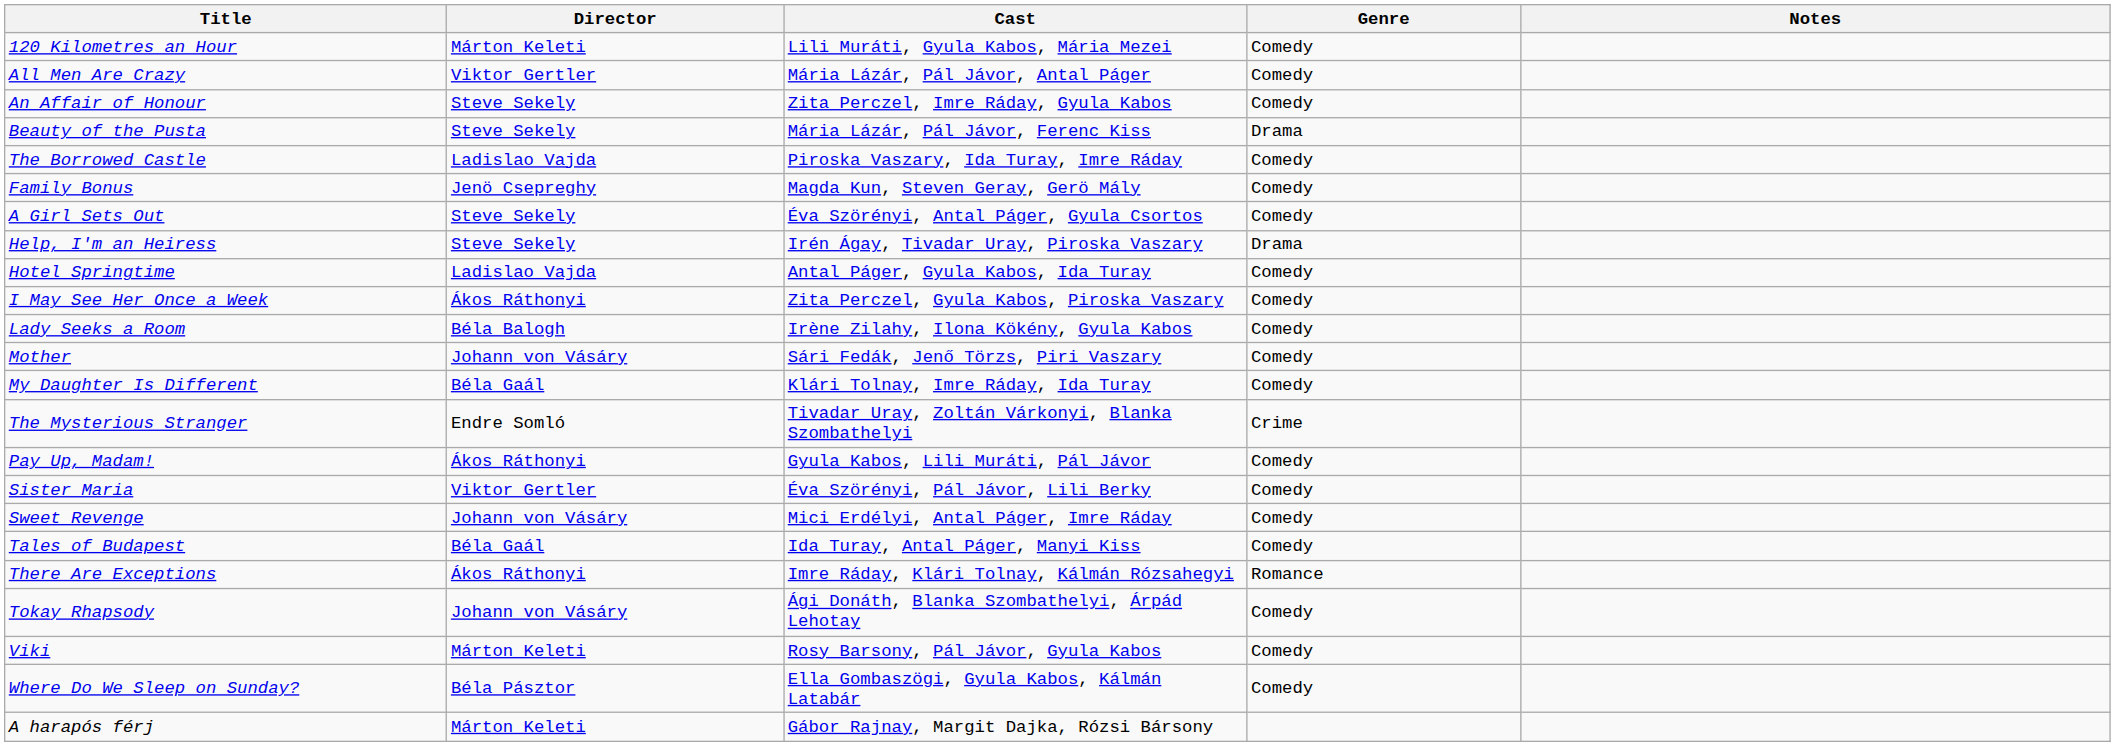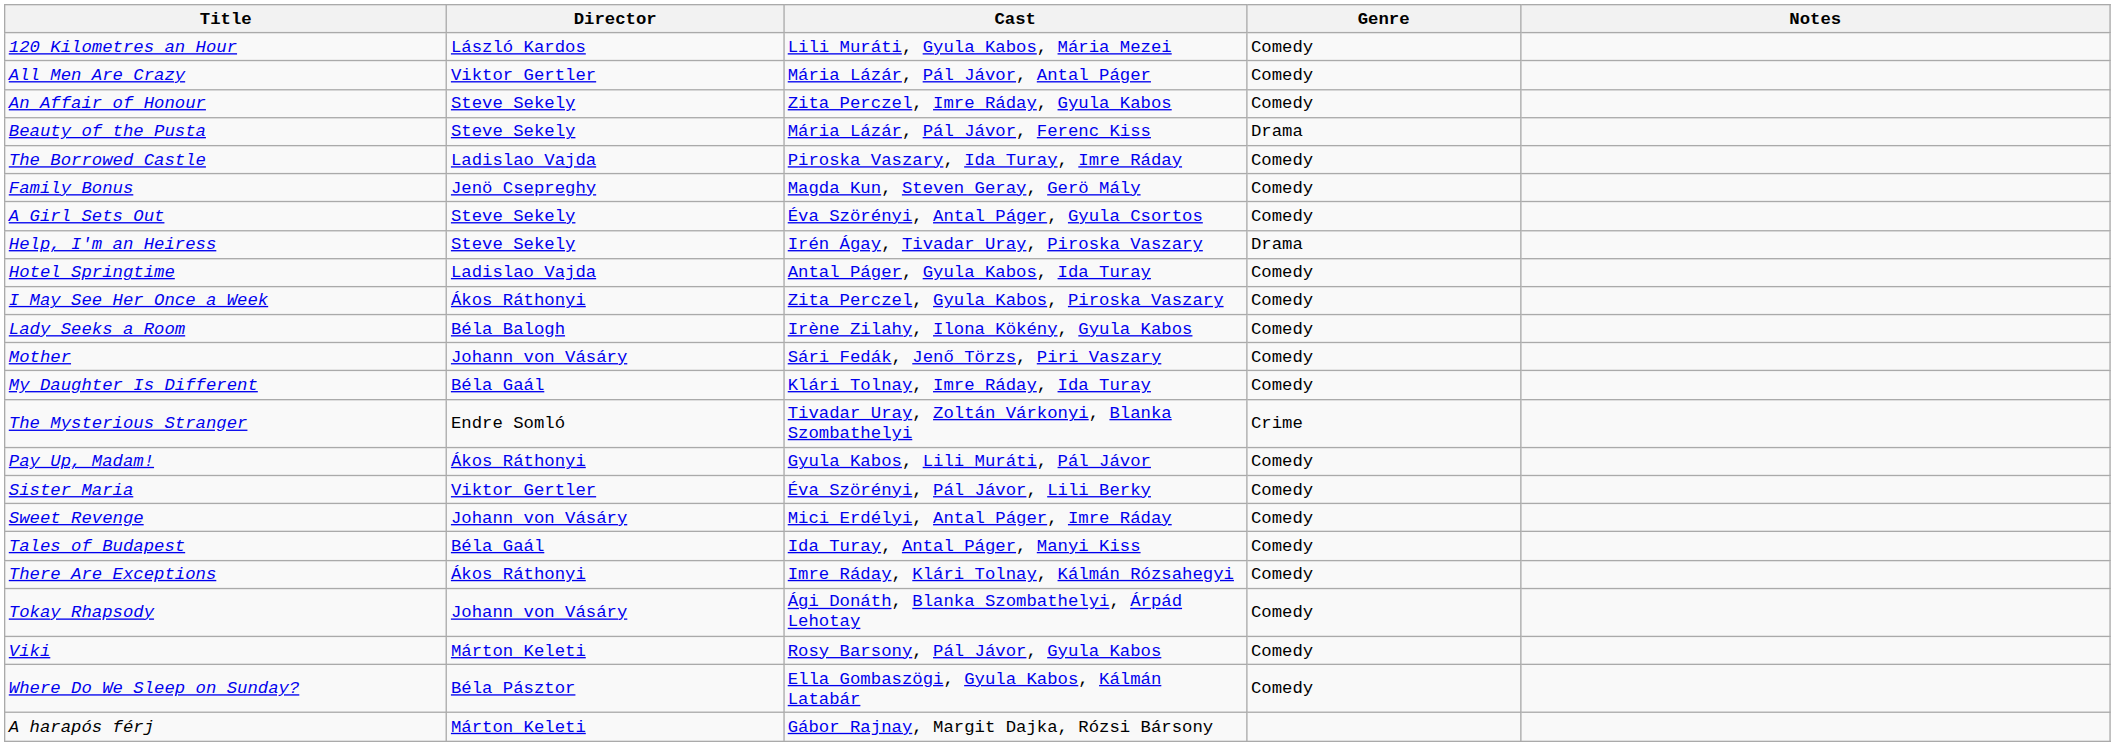120 Kilometres an Hour | Director: Márton Keleti -> László Kardos
There Are Exceptions | Genre: Romance -> Comedy
